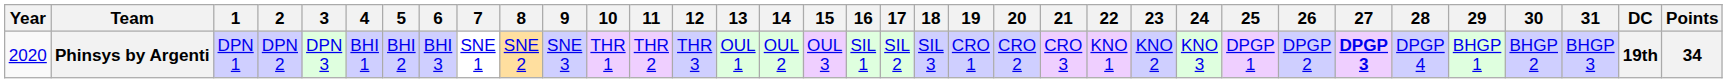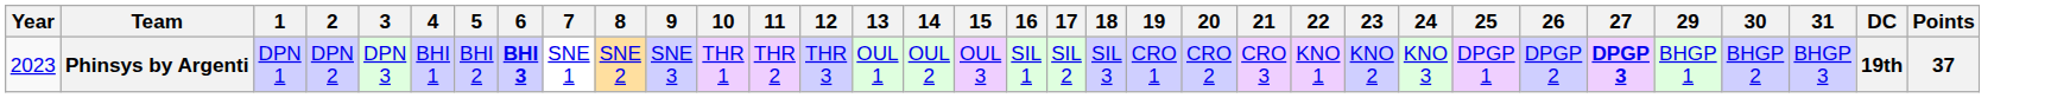- column: 28 | DPGP 4
Phinsys by Argenti | Year: 2020 -> 2023
Phinsys by Argenti | 6: normal -> bold
Phinsys by Argenti | Points: 34 -> 37
